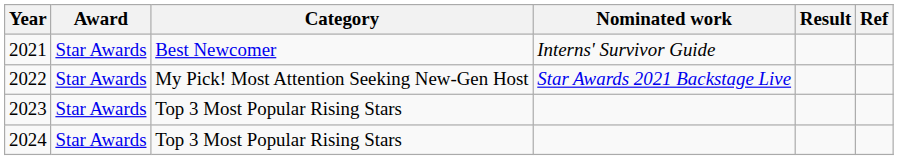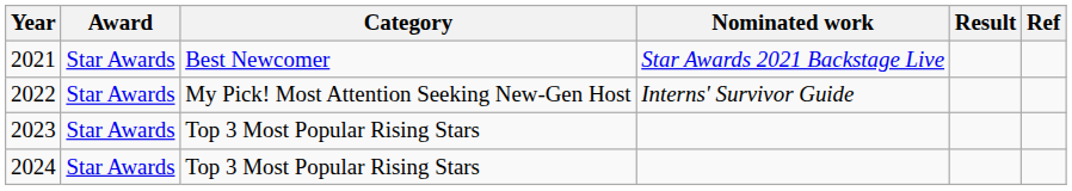2021 | Nominated work: Interns' Survivor Guide -> Star Awards 2021 Backstage Live
2022 | Nominated work: Star Awards 2021 Backstage Live -> Interns' Survivor Guide
